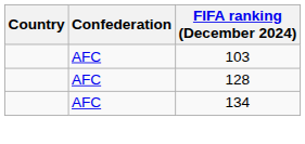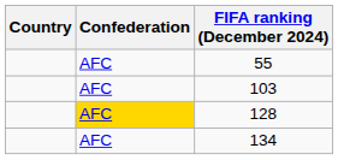+ row: AFC | 55
128 | Confederation: no background -> gold background
